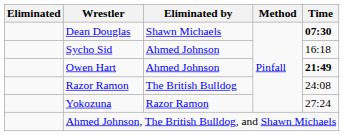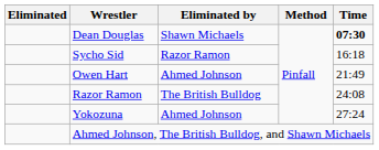Sycho Sid | Eliminated by: Ahmed Johnson -> Razor Ramon
Owen Hart | Time: bold -> normal
Yokozuna | Eliminated by: Razor Ramon -> Ahmed Johnson
